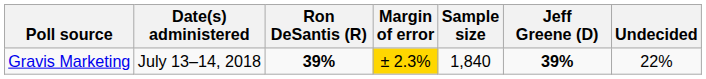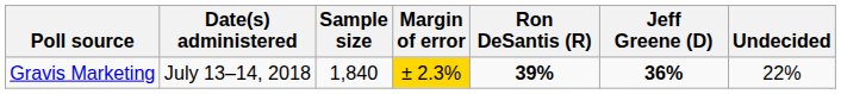columns swapped: Sample size <-> Ron DeSantis (R)
Gravis Marketing | Jeff Greene (D): 39% -> 36%
